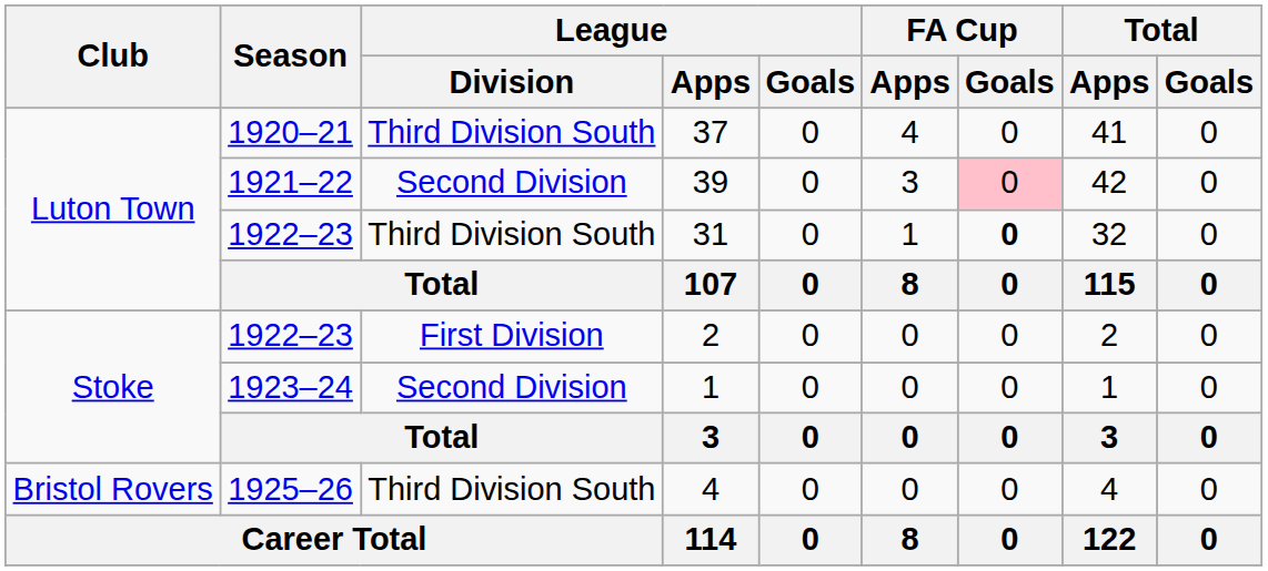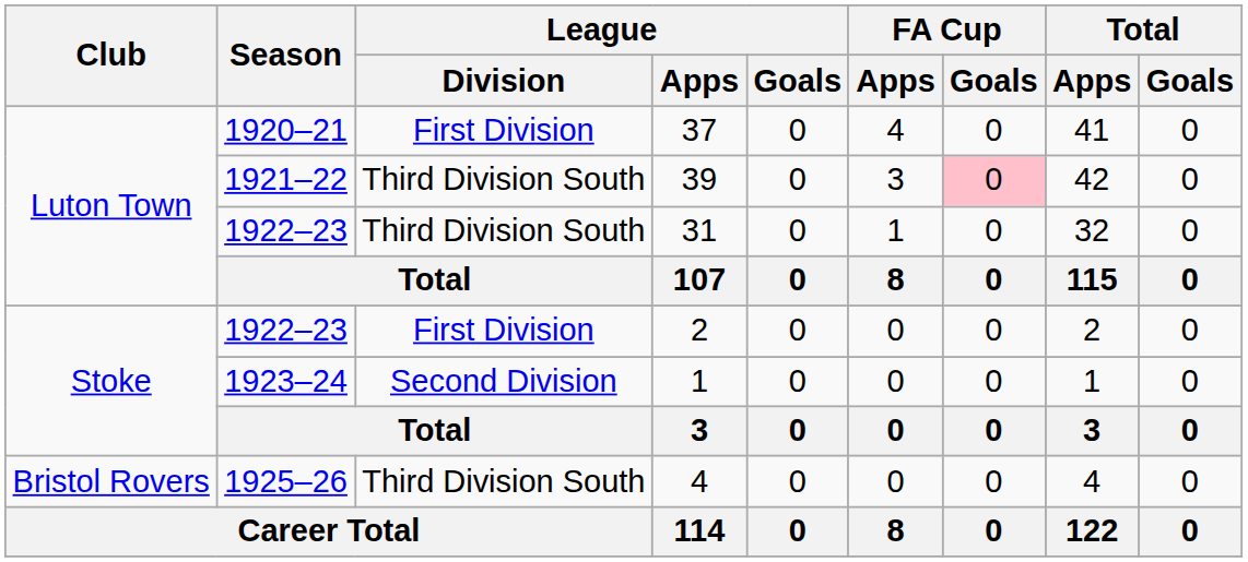37 | League / Division: Third Division South -> First Division
39 | League / Division: Second Division -> Third Division South
31 | FA Cup / Goals: bold -> normal
